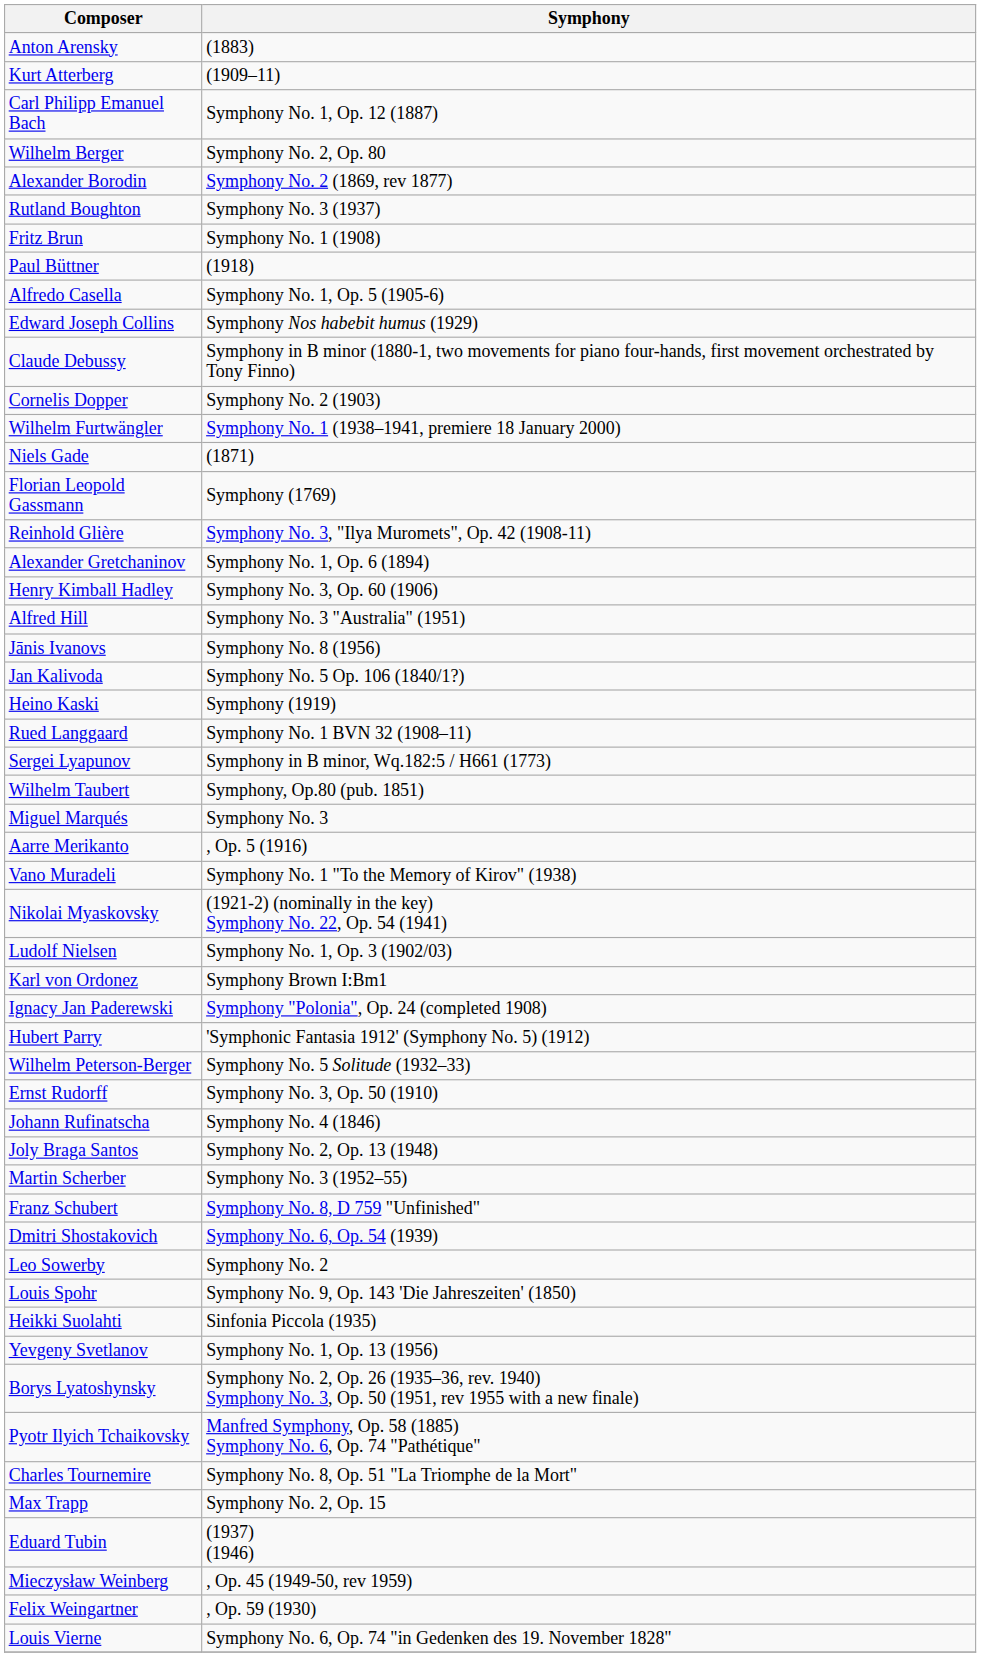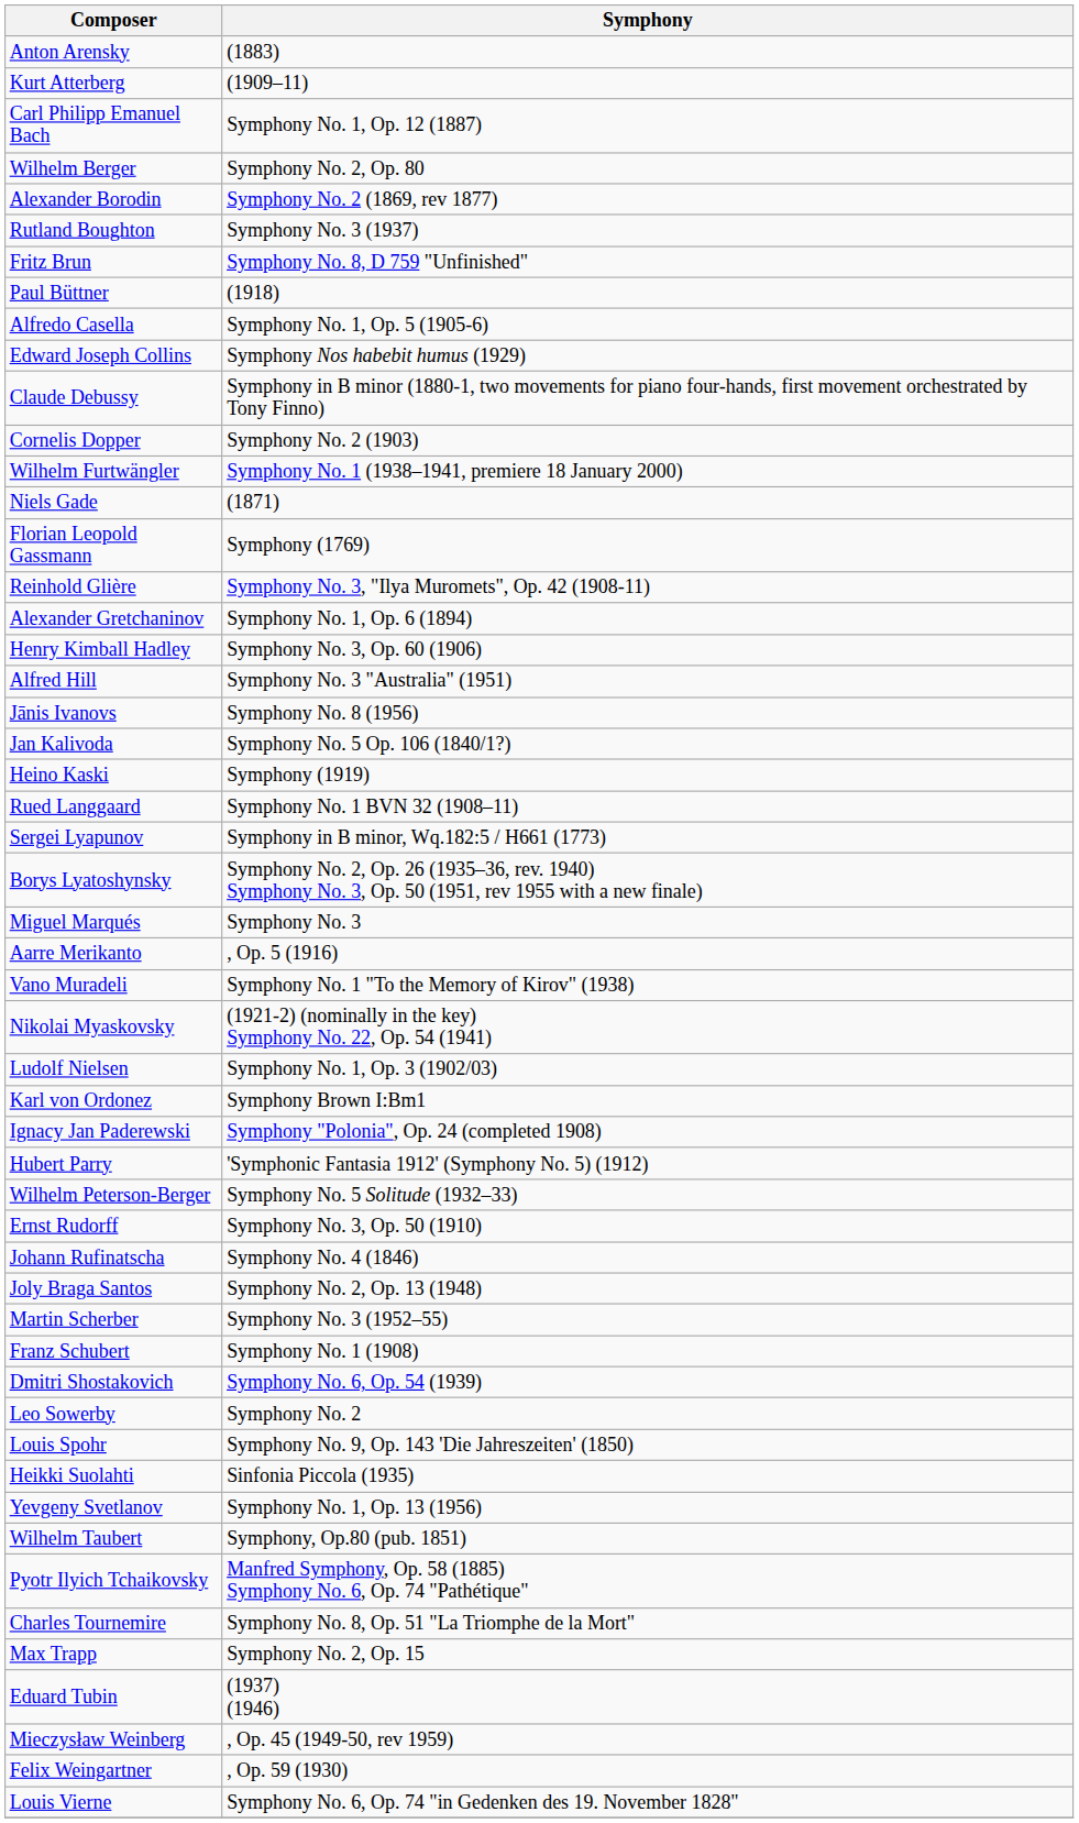Fritz Brun | Symphony: Symphony No. 1 (1908) -> Symphony No. 8, D 759 "Unfinished"
rows swapped: Borys Lyatoshynsky <-> Wilhelm Taubert
Franz Schubert | Symphony: Symphony No. 8, D 759 "Unfinished" -> Symphony No. 1 (1908)
